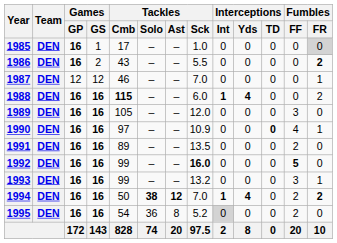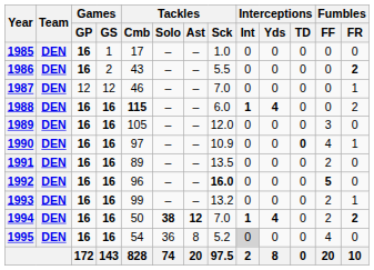1985 | Fumbles / FR: lightgrey background -> no background
1992 | Tackles / Cmb: 99 -> 96
1993 | Fumbles / FF: 3 -> 2
1995 | Fumbles / FF: 2 -> 4
